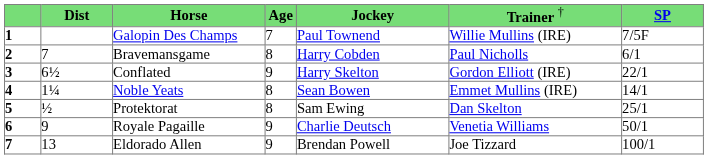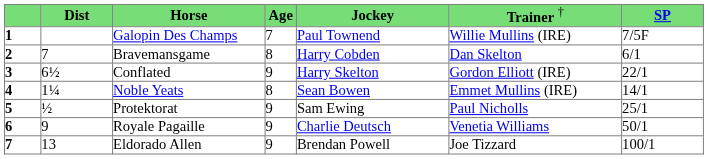Bravemansgame | column 6: Paul Nicholls -> Dan Skelton
Protektorat | column 4: 8 -> 9
Protektorat | column 6: Dan Skelton -> Paul Nicholls
